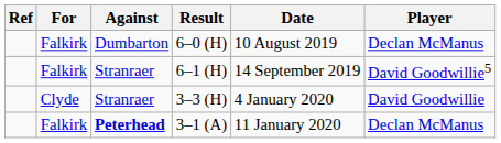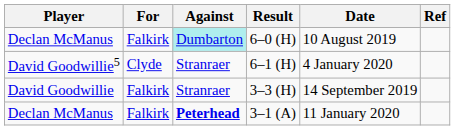columns swapped: Player <-> Ref
6–0 (H) | Against: no background -> paleturquoise background
6–1 (H) | For: Falkirk -> Clyde
6–1 (H) | Date: 14 September 2019 -> 4 January 2020
3–3 (H) | For: Clyde -> Falkirk
3–3 (H) | Date: 4 January 2020 -> 14 September 2019
